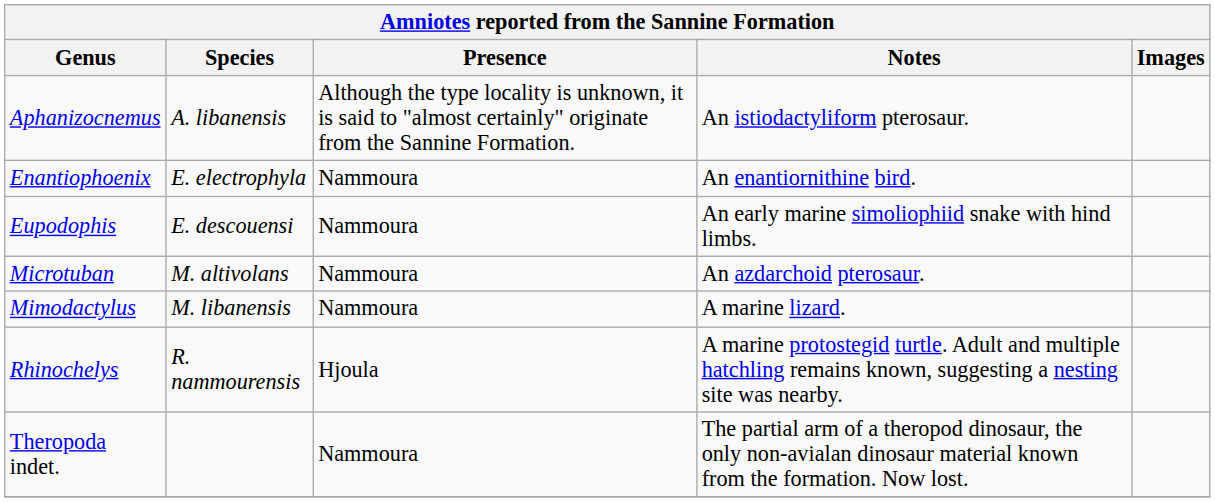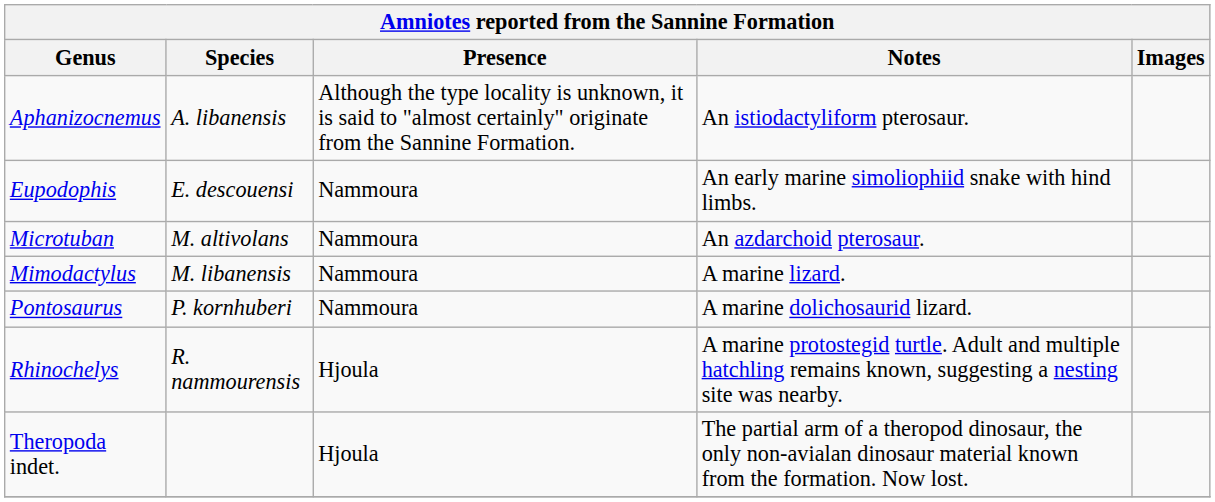- row: Enantiophoenix | E. electrophyla | Nammoura | An enantiornithine bird.
+ row: Pontosaurus | P. kornhuberi | Nammoura | A marine dolichosaurid lizard.
Theropoda indet. | Presence: Nammoura -> Hjoula
